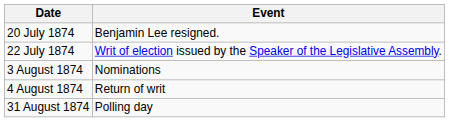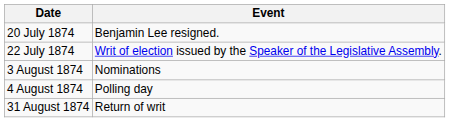4 August 1874 | Event: Return of writ -> Polling day
31 August 1874 | Event: Polling day -> Return of writ
